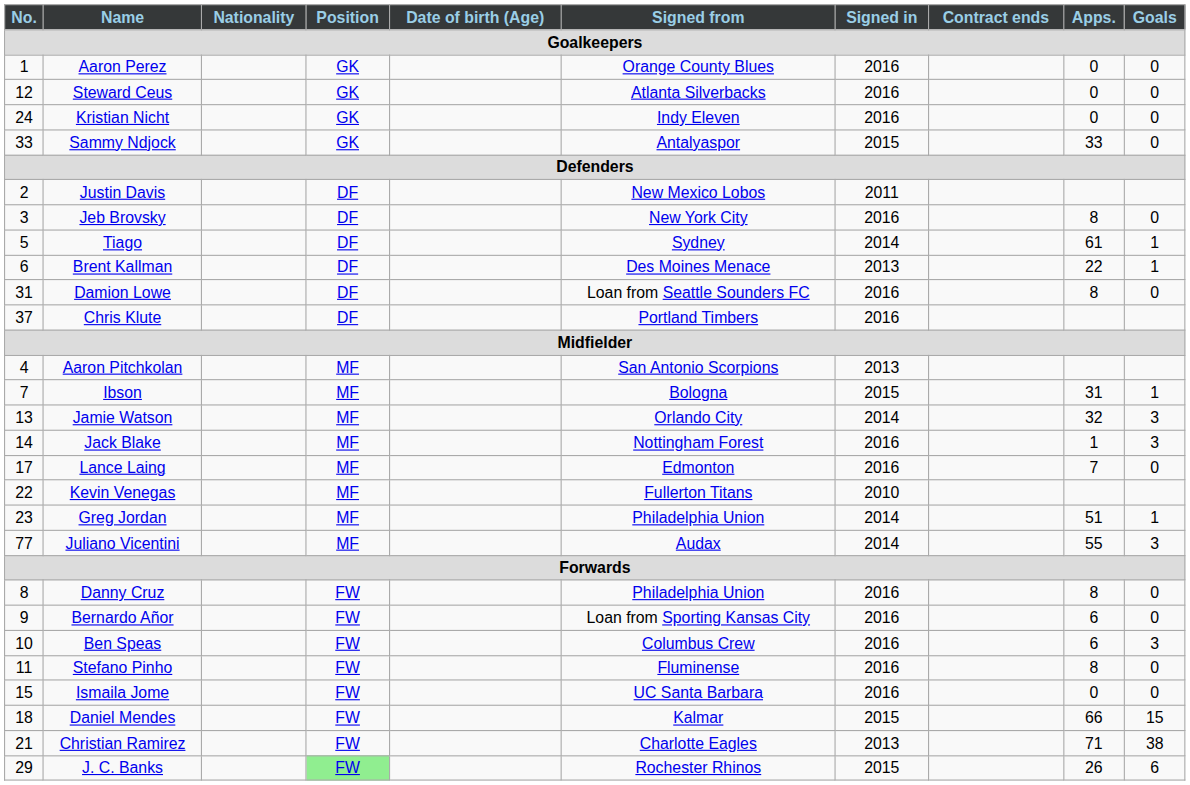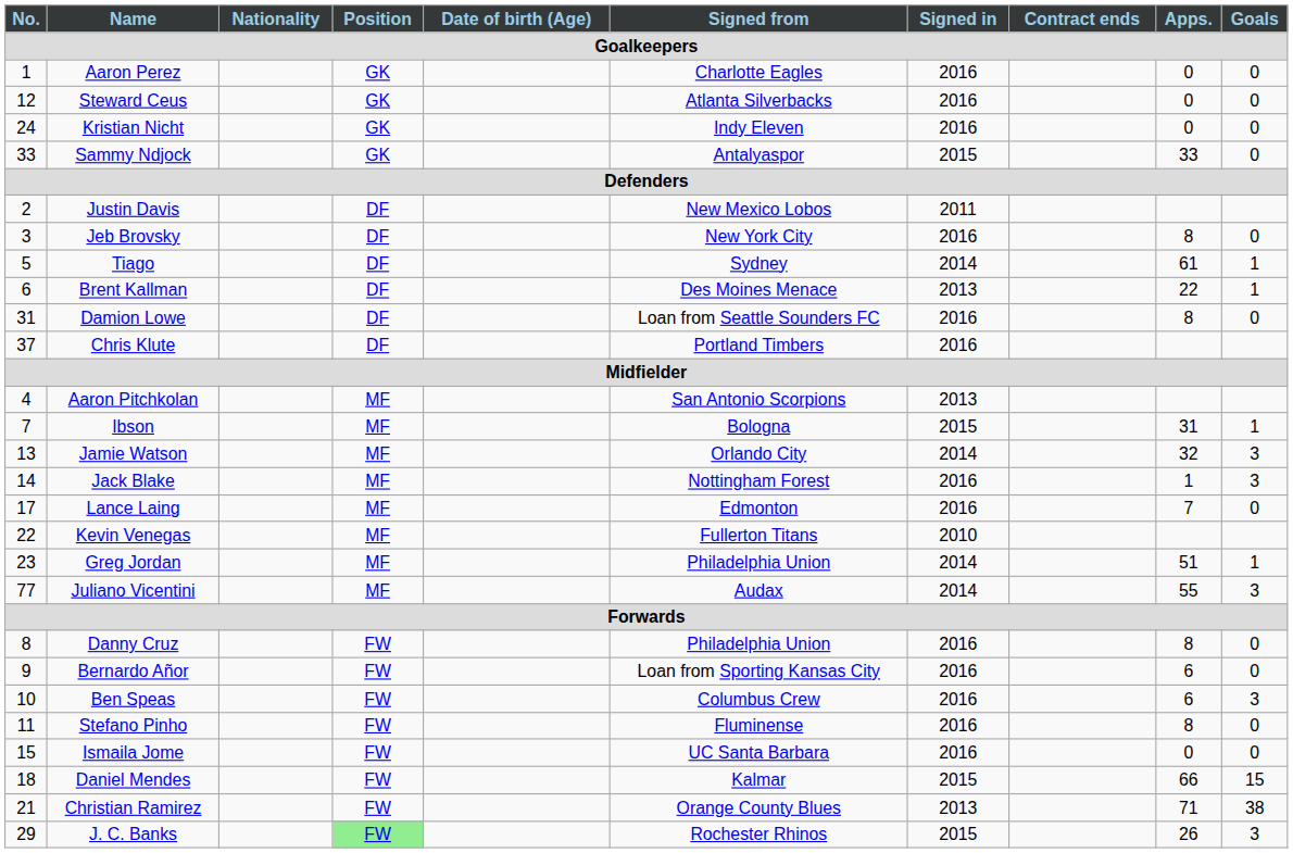Aaron Perez | Signed from: Orange County Blues -> Charlotte Eagles
Christian Ramirez | Signed from: Charlotte Eagles -> Orange County Blues
J. C. Banks | Goals: 6 -> 3
